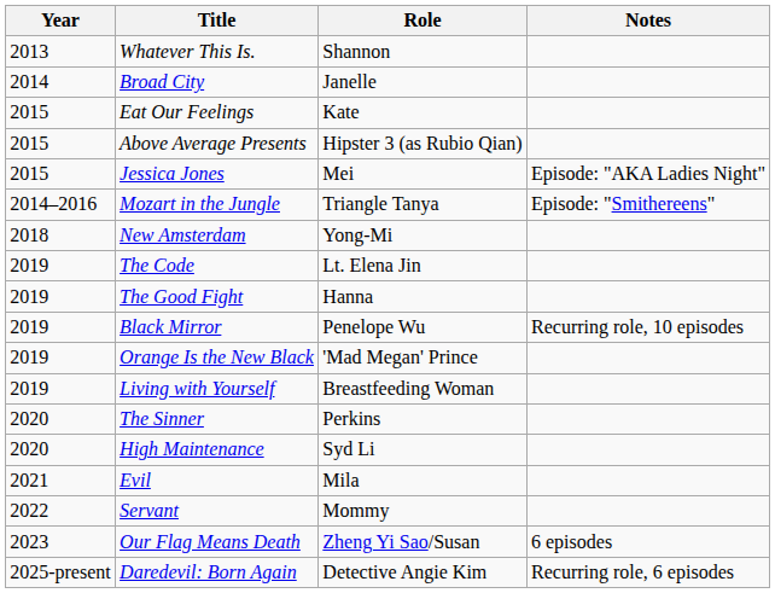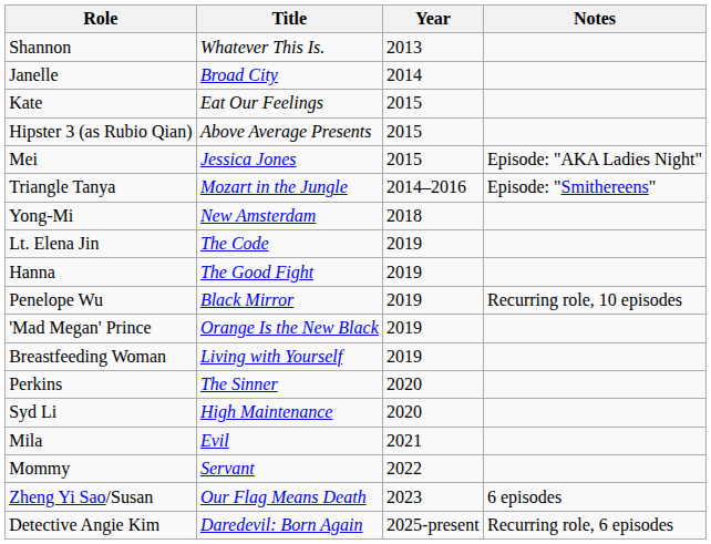columns swapped: Year <-> Role
